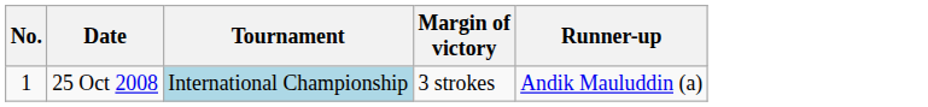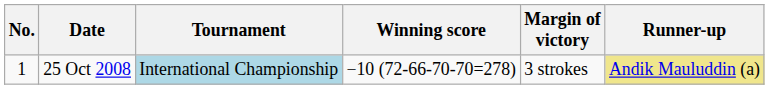+ column: Winning score | −10 (72-66-70-70=278)
25 Oct 2008 | Runner-up: no background -> khaki background
